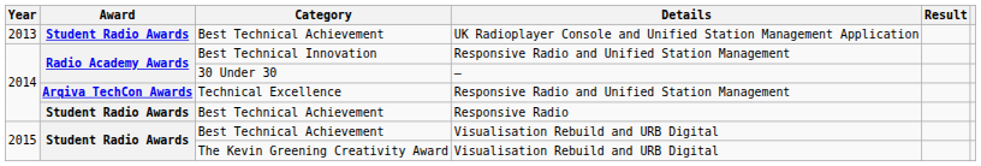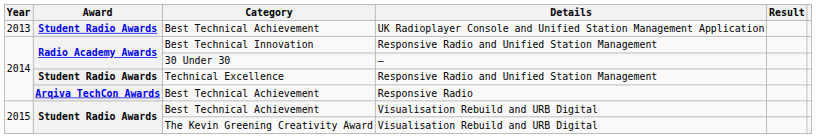Technical Excellence | Award: Arqiva TechCon Awards -> Student Radio Awards
Best Technical Achievement / Responsive Radio | Award: Student Radio Awards -> Arqiva TechCon Awards
